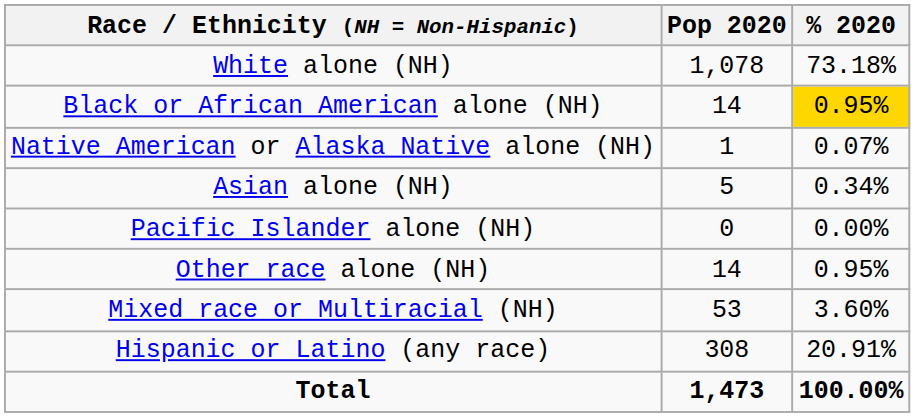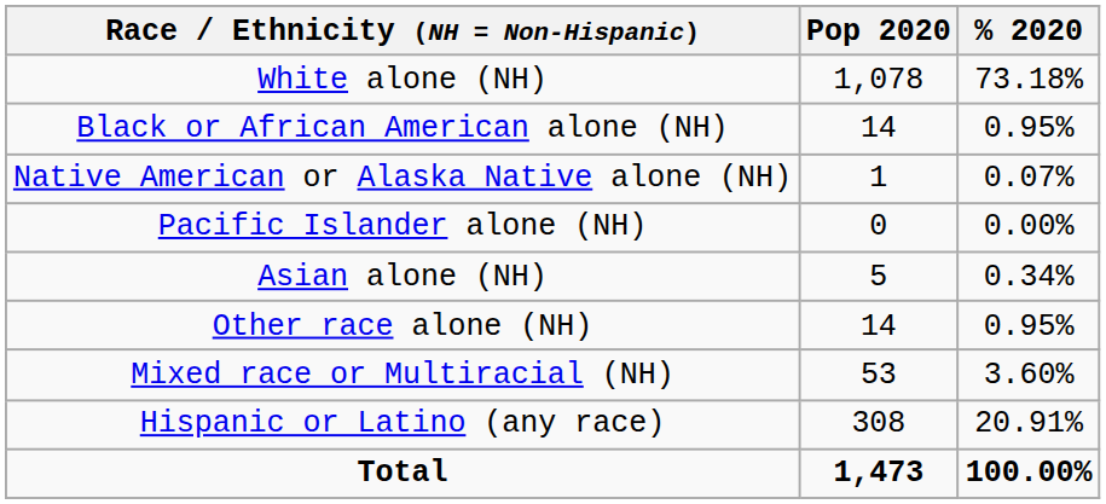Black or African American alone (NH) | % 2020: gold background -> no background
rows swapped: Asian alone (NH) <-> Pacific Islander alone (NH)
